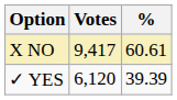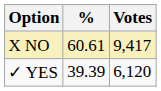columns swapped: Votes <-> %
